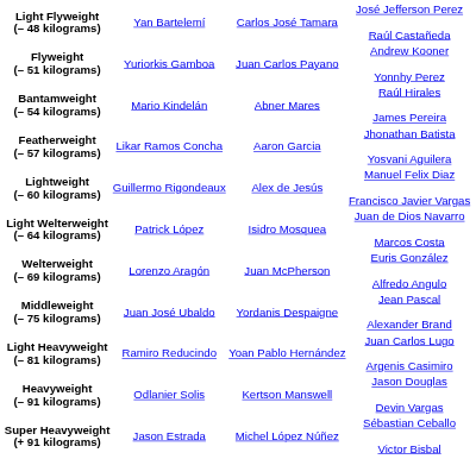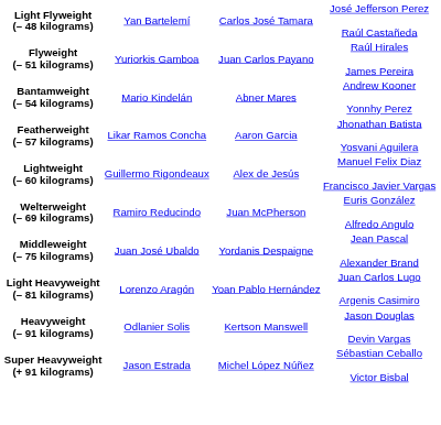Flyweight (– 51 kilograms) | column 4: Andrew Kooner Yonnhy Perez -> Raúl Hirales James Pereira
Bantamweight (– 54 kilograms) | column 4: Raúl Hirales James Pereira -> Andrew Kooner Yonnhy Perez
- row: Light Welterweight (– 64 kilograms) | Patrick López | Isidro Mosquea | Juan de Dios Navarro Marcos Costa
Welterweight (– 69 kilograms) | column 2: Lorenzo Aragón -> Ramiro Reducindo
Light Heavyweight (– 81 kilograms) | column 2: Ramiro Reducindo -> Lorenzo Aragón
